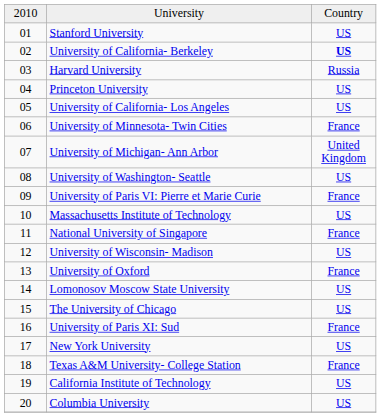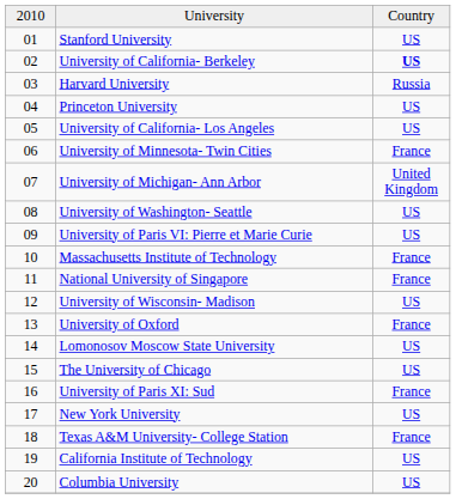University of Paris VI: Pierre et Marie Curie | column 3: France -> US
Massachusetts Institute of Technology | column 3: US -> France
